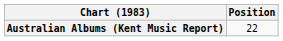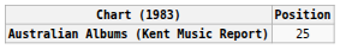Australian Albums (Kent Music Report) | Position: 22 -> 25
